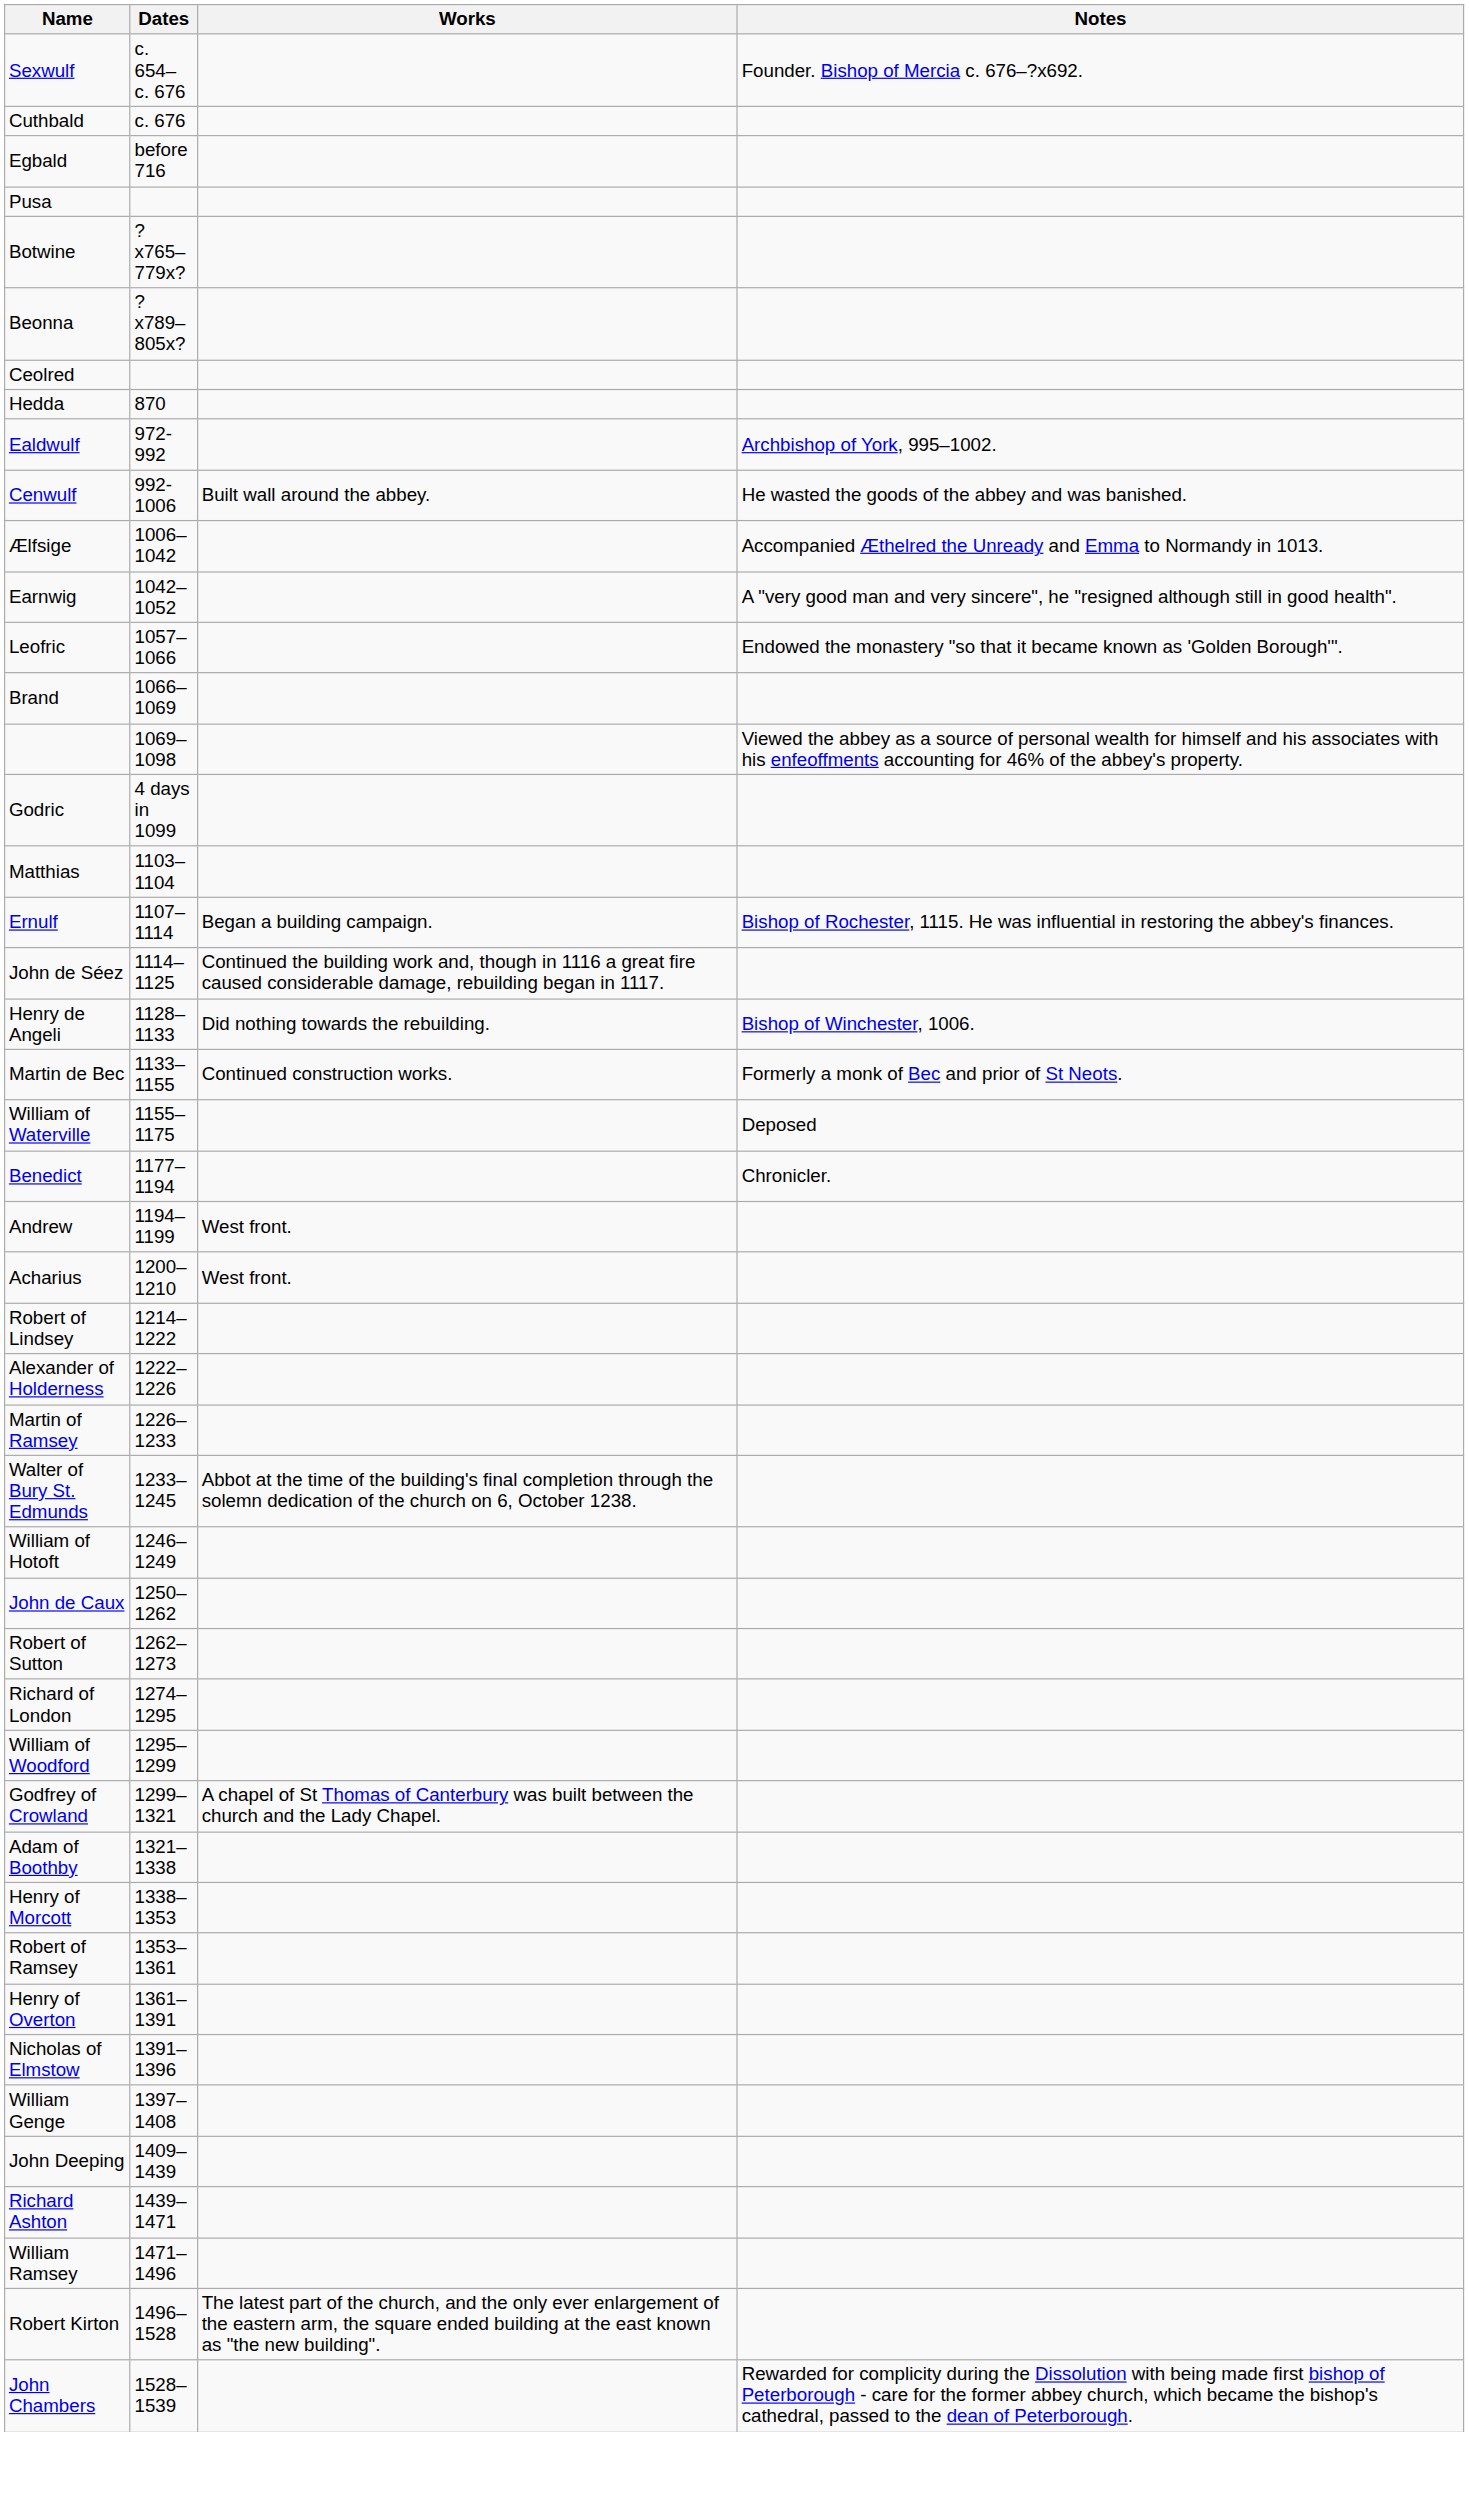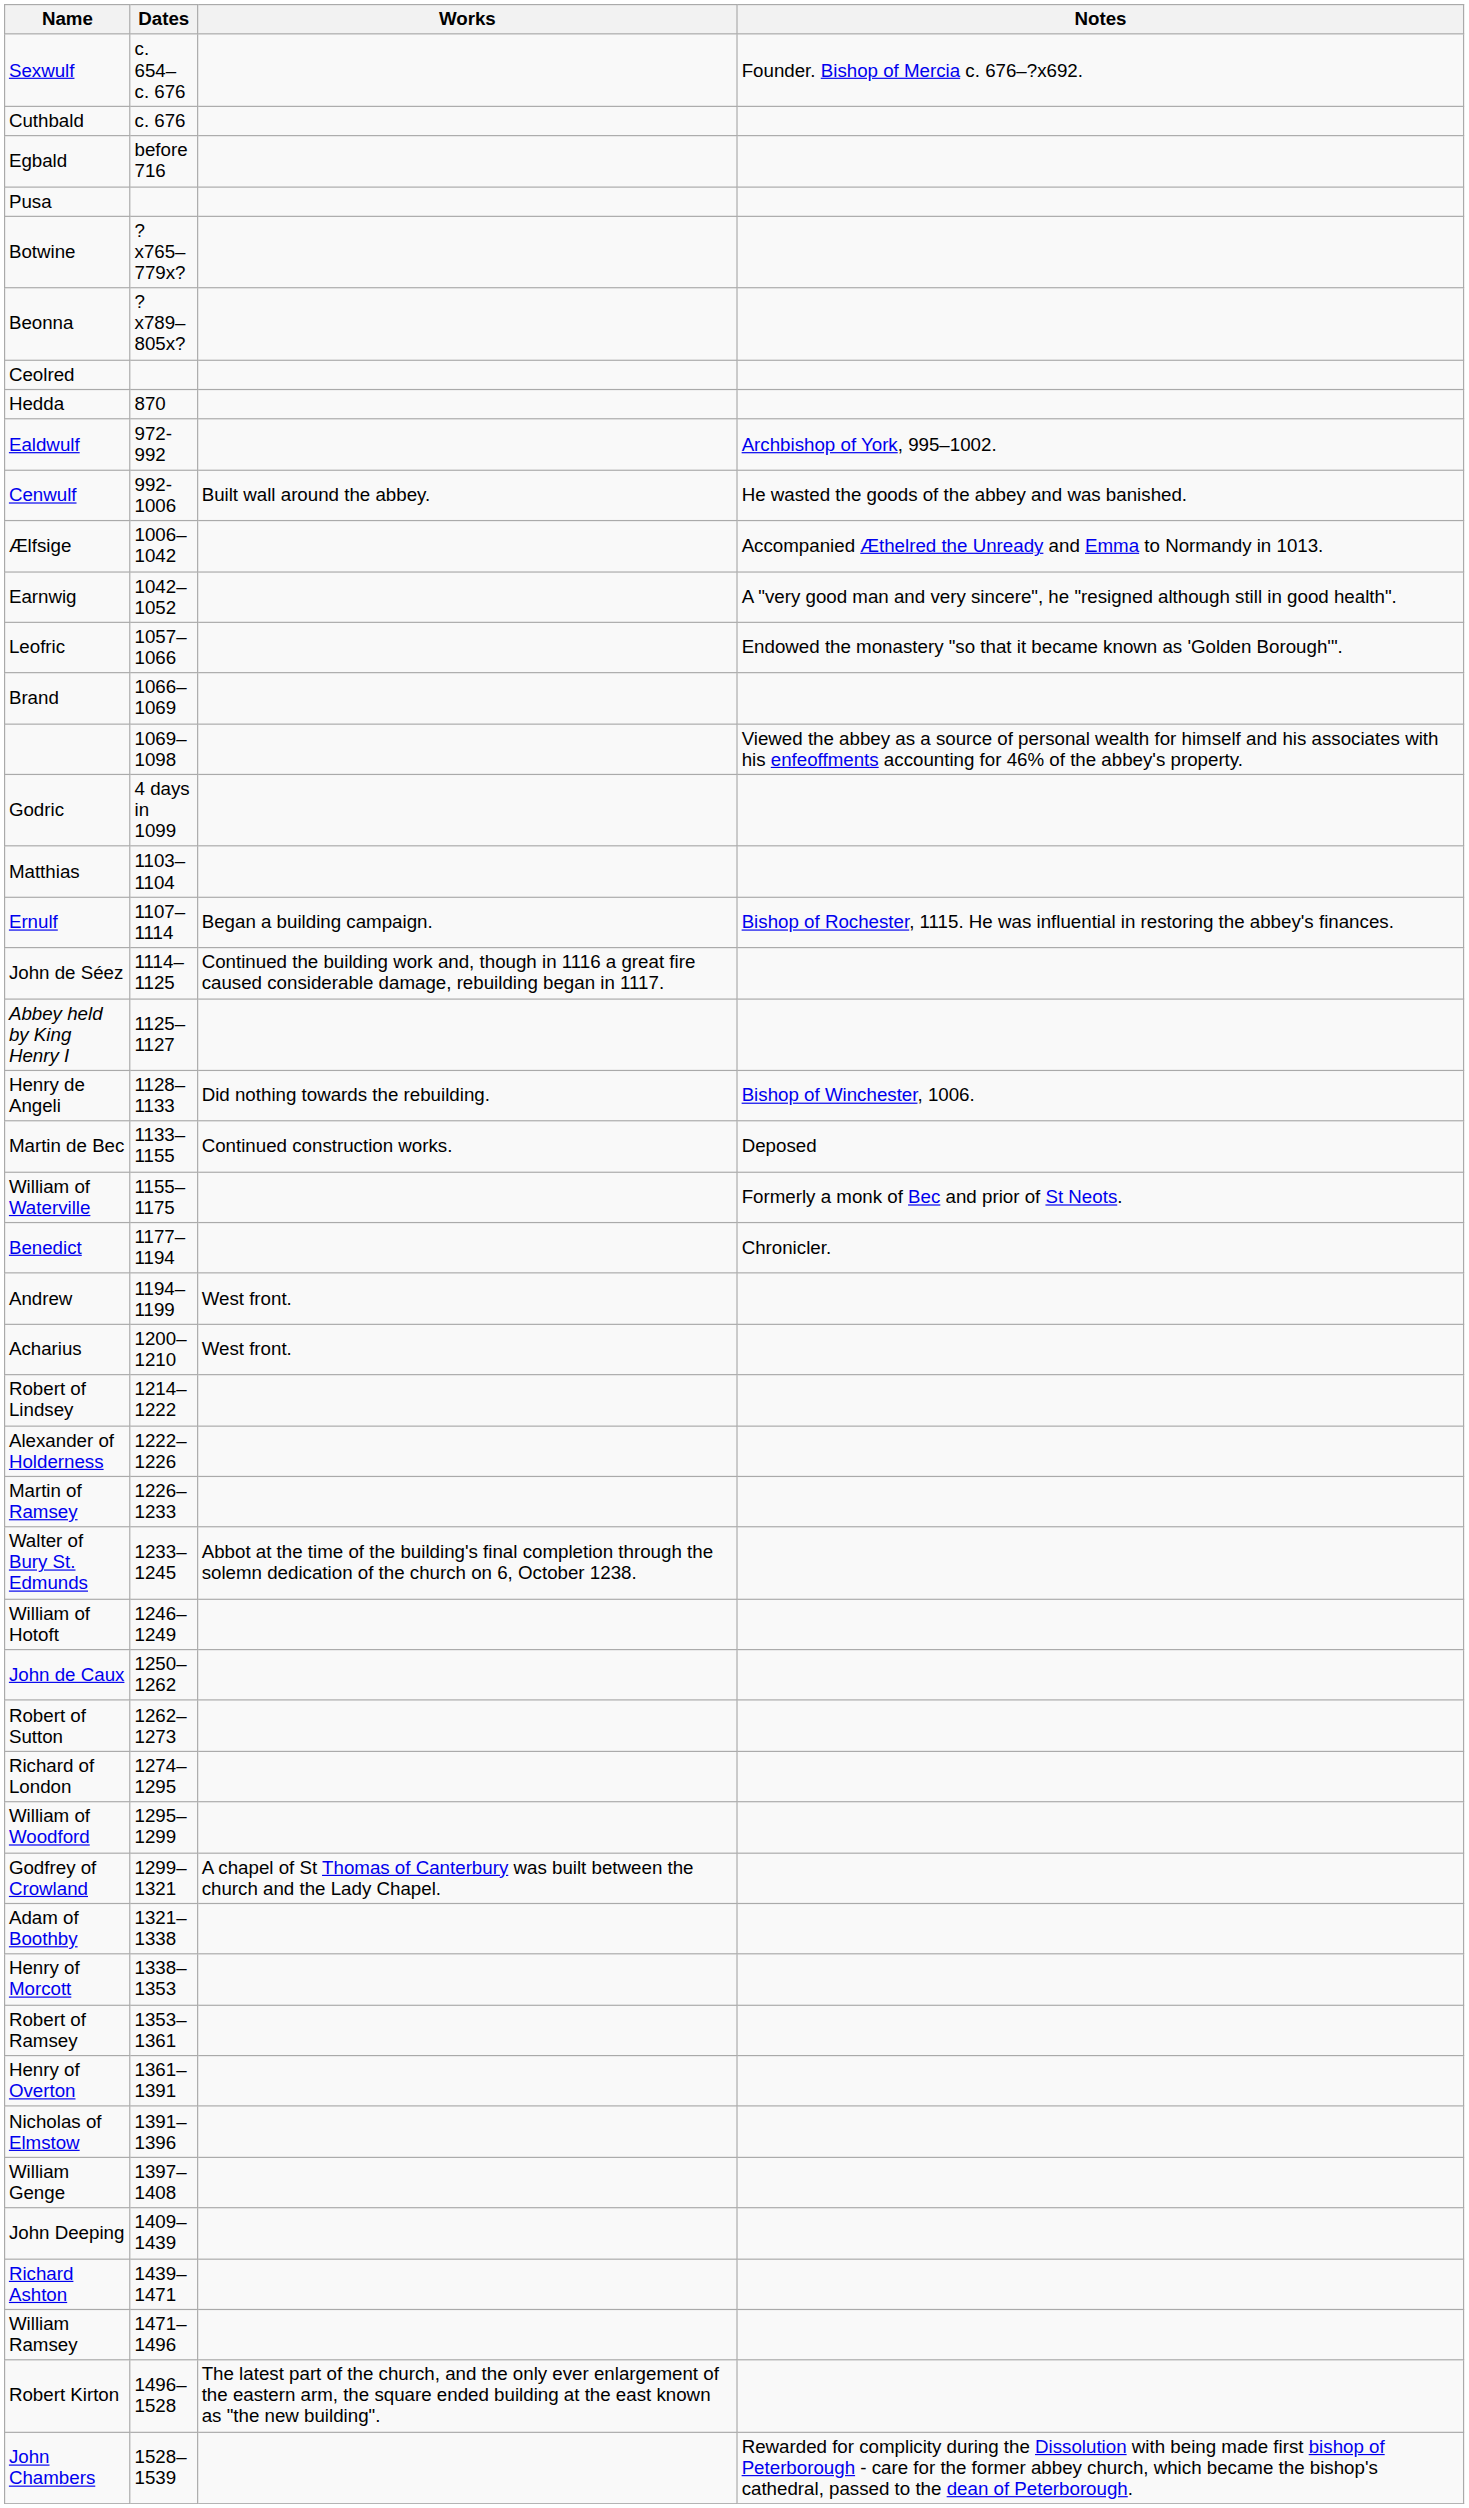+ row: Abbey held by King Henry I | 1125–1127
Martin de Bec | Notes: Formerly a monk of Bec and prior of St Neots. -> Deposed
William of Waterville | Notes: Deposed -> Formerly a monk of Bec and prior of St Neots.
